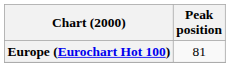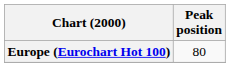Europe (Eurochart Hot 100) | Peak position: 81 -> 80
